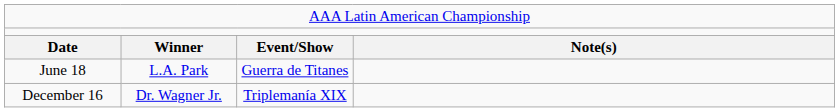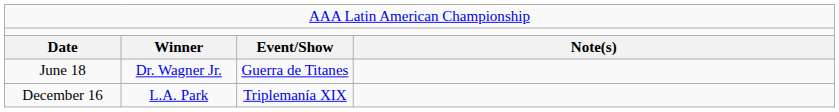June 18 | column 2: L.A. Park -> Dr. Wagner Jr.
December 16 | column 2: Dr. Wagner Jr. -> L.A. Park
